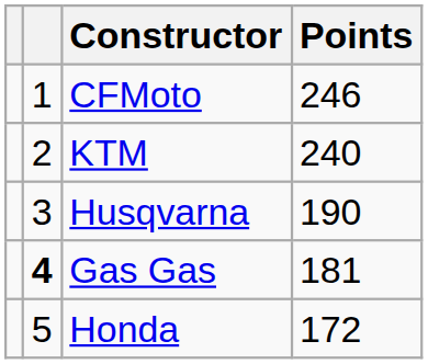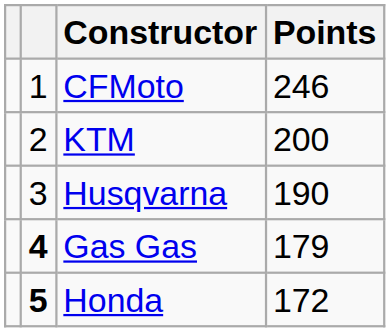KTM | Points: 240 -> 200
Gas Gas | Points: 181 -> 179
Honda | column 2: normal -> bold
